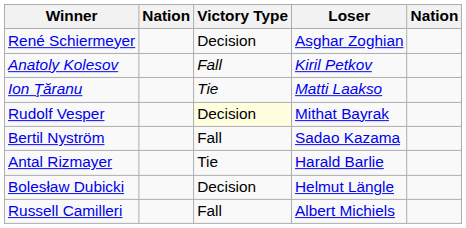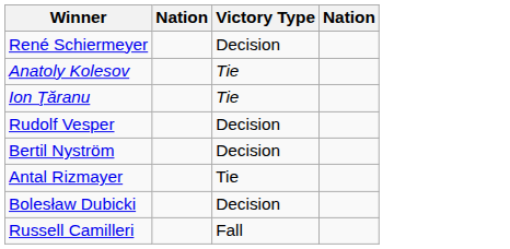- column: Loser | Asghar Zoghian | Kiril Petkov | Matti Laakso | Mithat Bayrak | Sadao Kazama | Harald Barlie | Helmut Längle | Albert Michiels
Anatoly Kolesov | Victory Type: Fall -> Tie
Rudolf Vesper | Victory Type: lightyellow background -> no background
Bertil Nyström | Victory Type: Fall -> Decision
